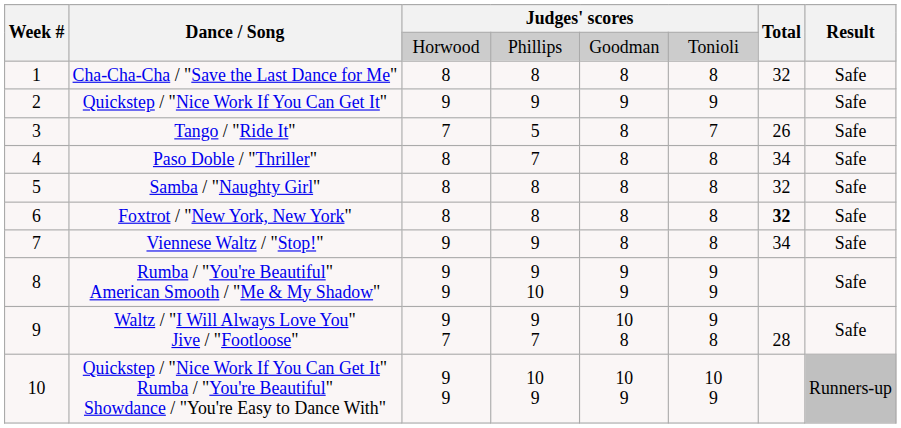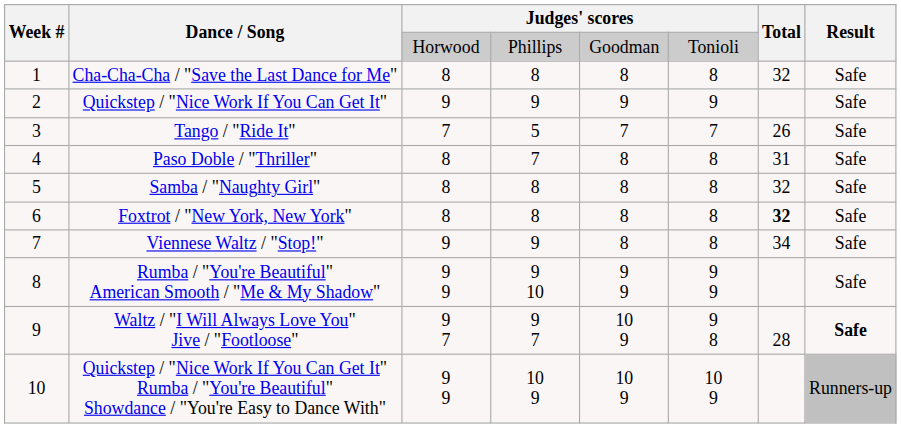Tango / "Ride It" | column 5: 8 -> 7
Paso Doble / "Thriller" | Total: 34 -> 31
Waltz / "I Will Always Love You" Jive / "Footloose" | column 5: 10 8 -> 10 9
Waltz / "I Will Always Love You" Jive / "Footloose" | Result: normal -> bold
